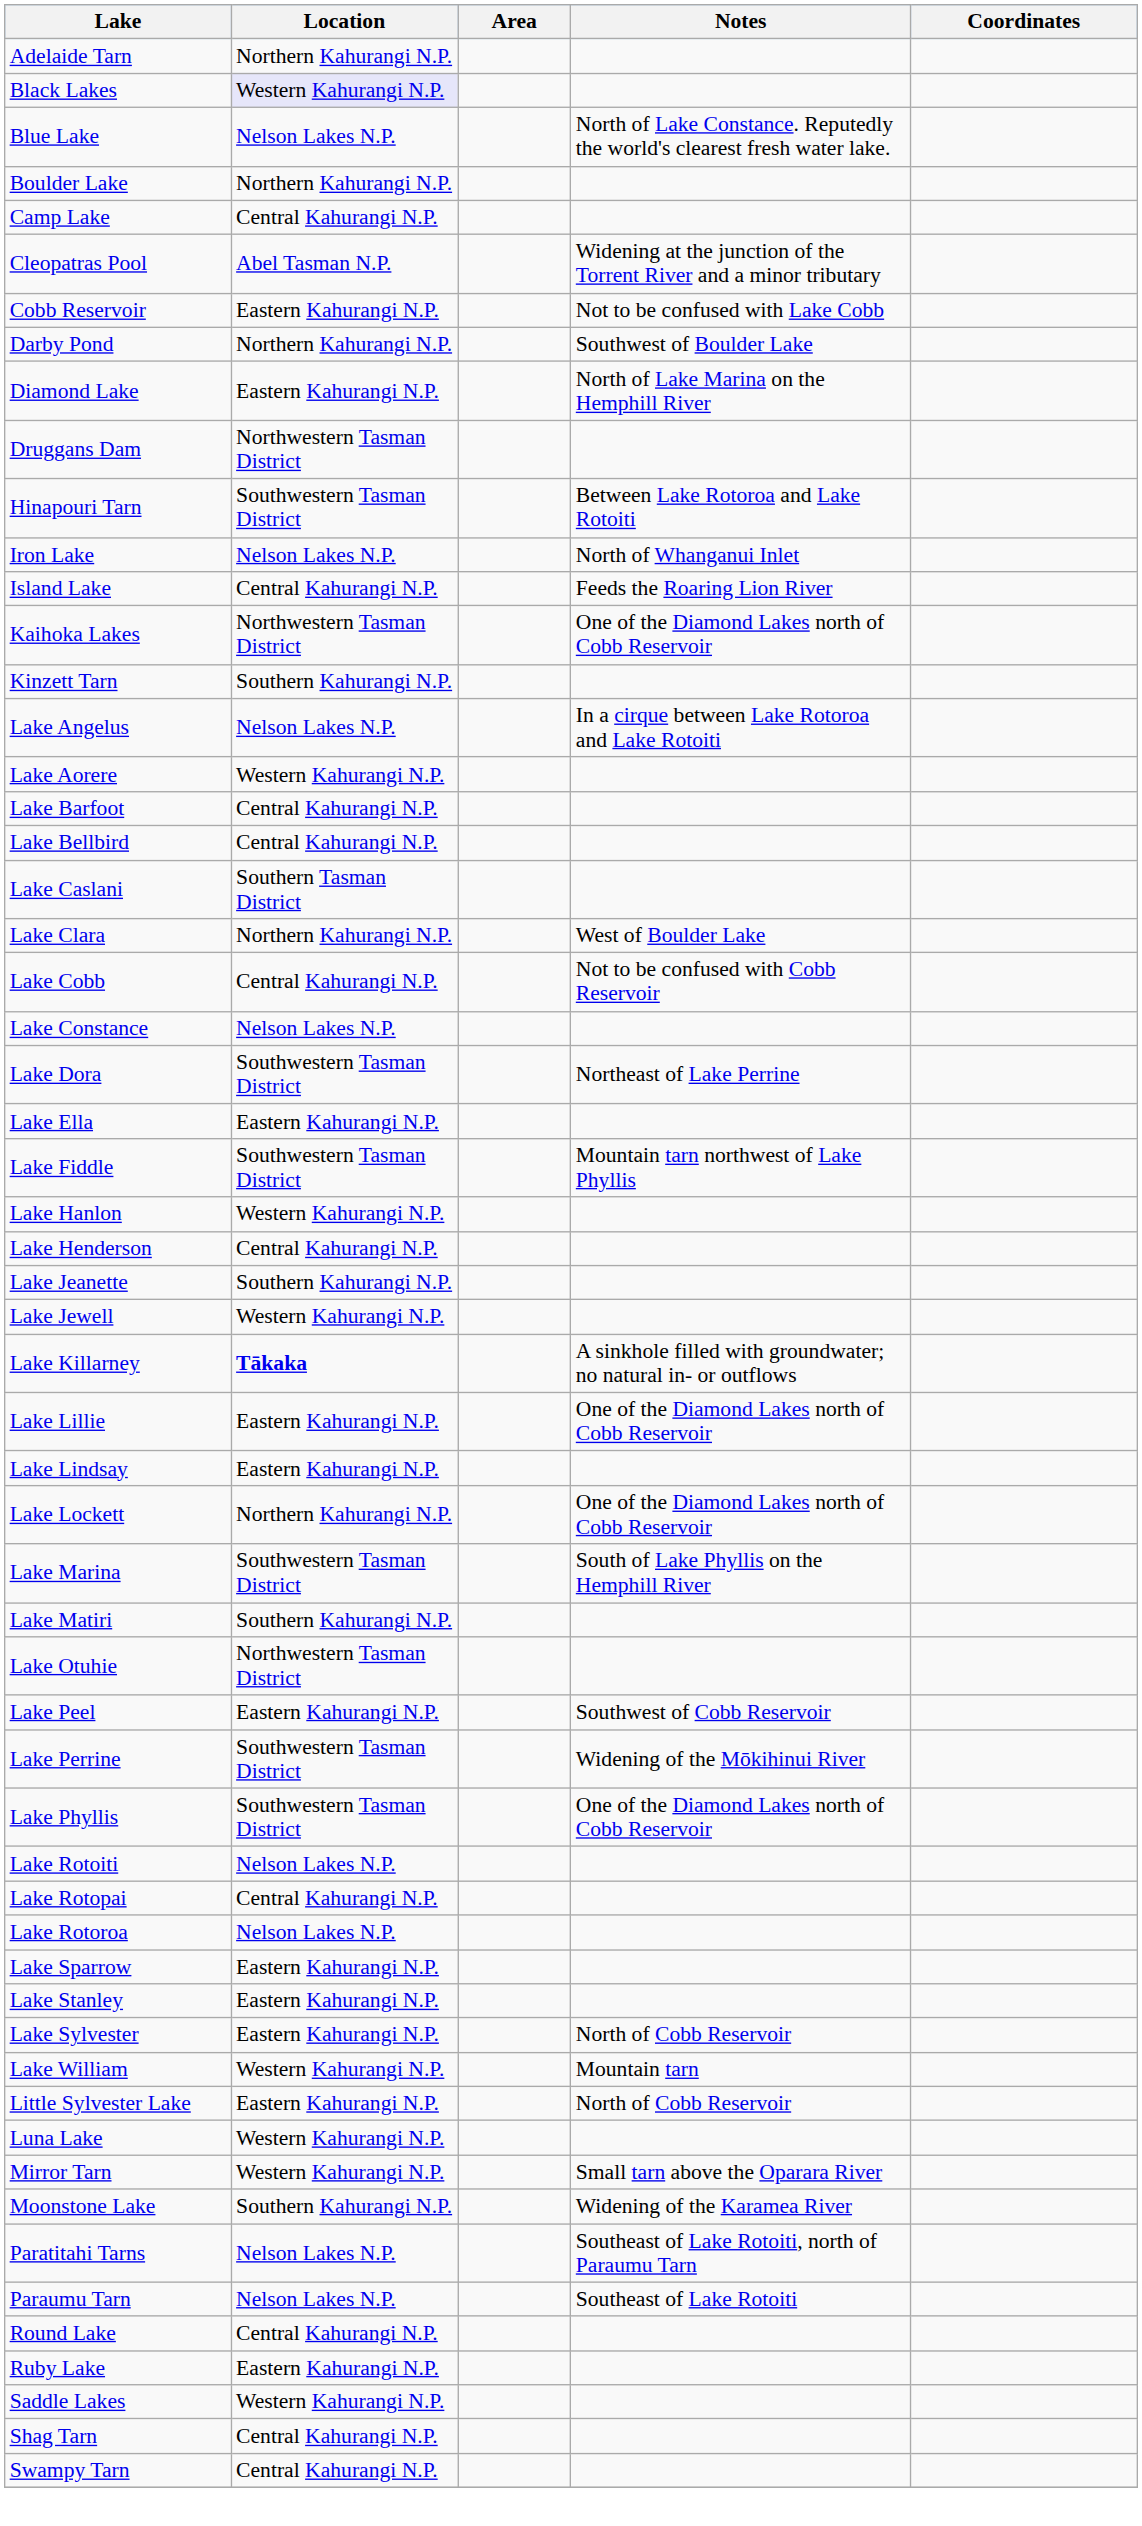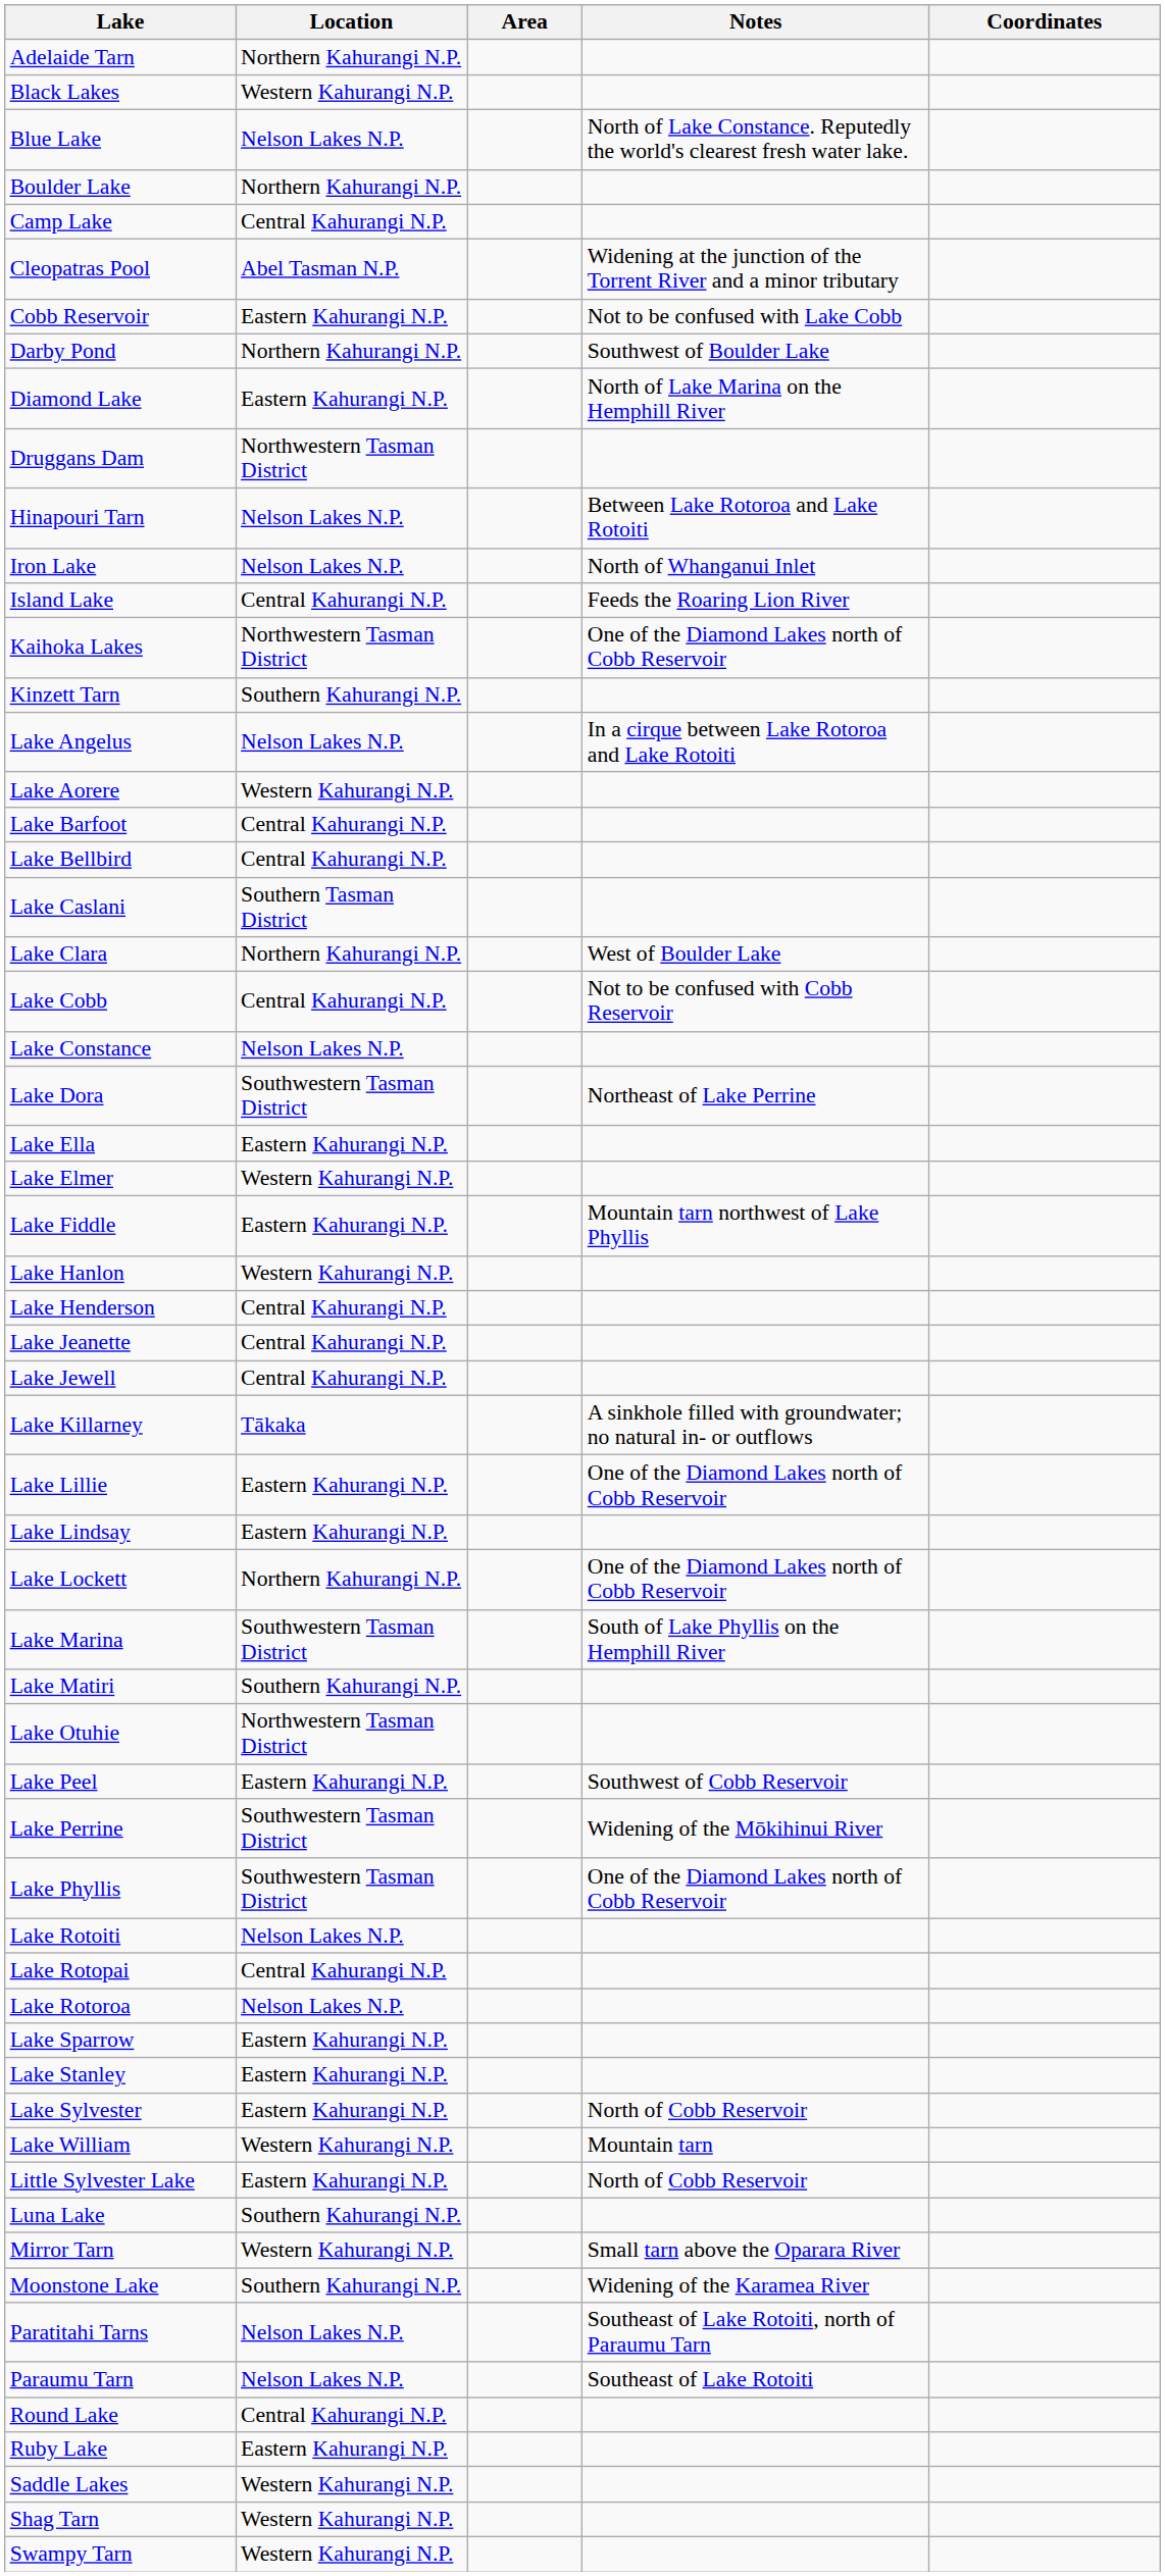Black Lakes | Location: lavender background -> no background
Hinapouri Tarn | Location: Southwestern Tasman District -> Nelson Lakes N.P.
+ row: Lake Elmer | Western Kahurangi N.P.
Lake Fiddle | Location: Southwestern Tasman District -> Eastern Kahurangi N.P.
Lake Jeanette | Location: Southern Kahurangi N.P. -> Central Kahurangi N.P.
Lake Jewell | Location: Western Kahurangi N.P. -> Central Kahurangi N.P.
Lake Killarney | Location: bold -> normal
Luna Lake | Location: Western Kahurangi N.P. -> Southern Kahurangi N.P.
Shag Tarn | Location: Central Kahurangi N.P. -> Western Kahurangi N.P.
Swampy Tarn | Location: Central Kahurangi N.P. -> Western Kahurangi N.P.
